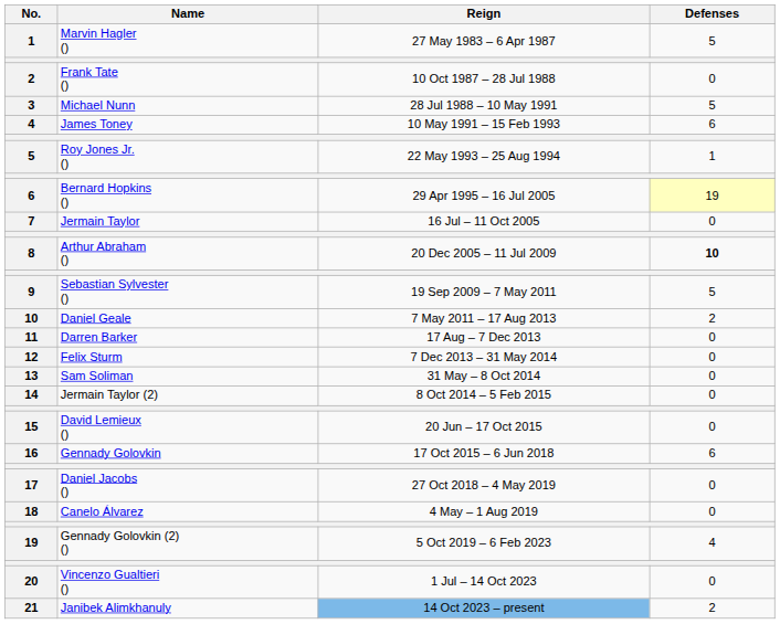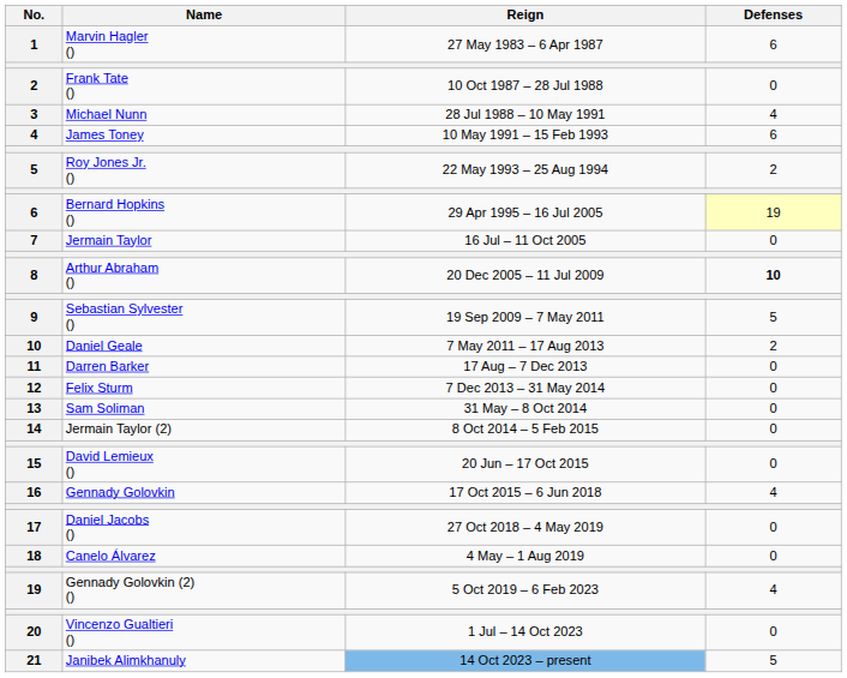Marvin Hagler () | Defenses: 5 -> 6
Michael Nunn | Defenses: 5 -> 4
Roy Jones Jr. () | Defenses: 1 -> 2
Gennady Golovkin | Defenses: 6 -> 4
Janibek Alimkhanuly | Defenses: 2 -> 5
